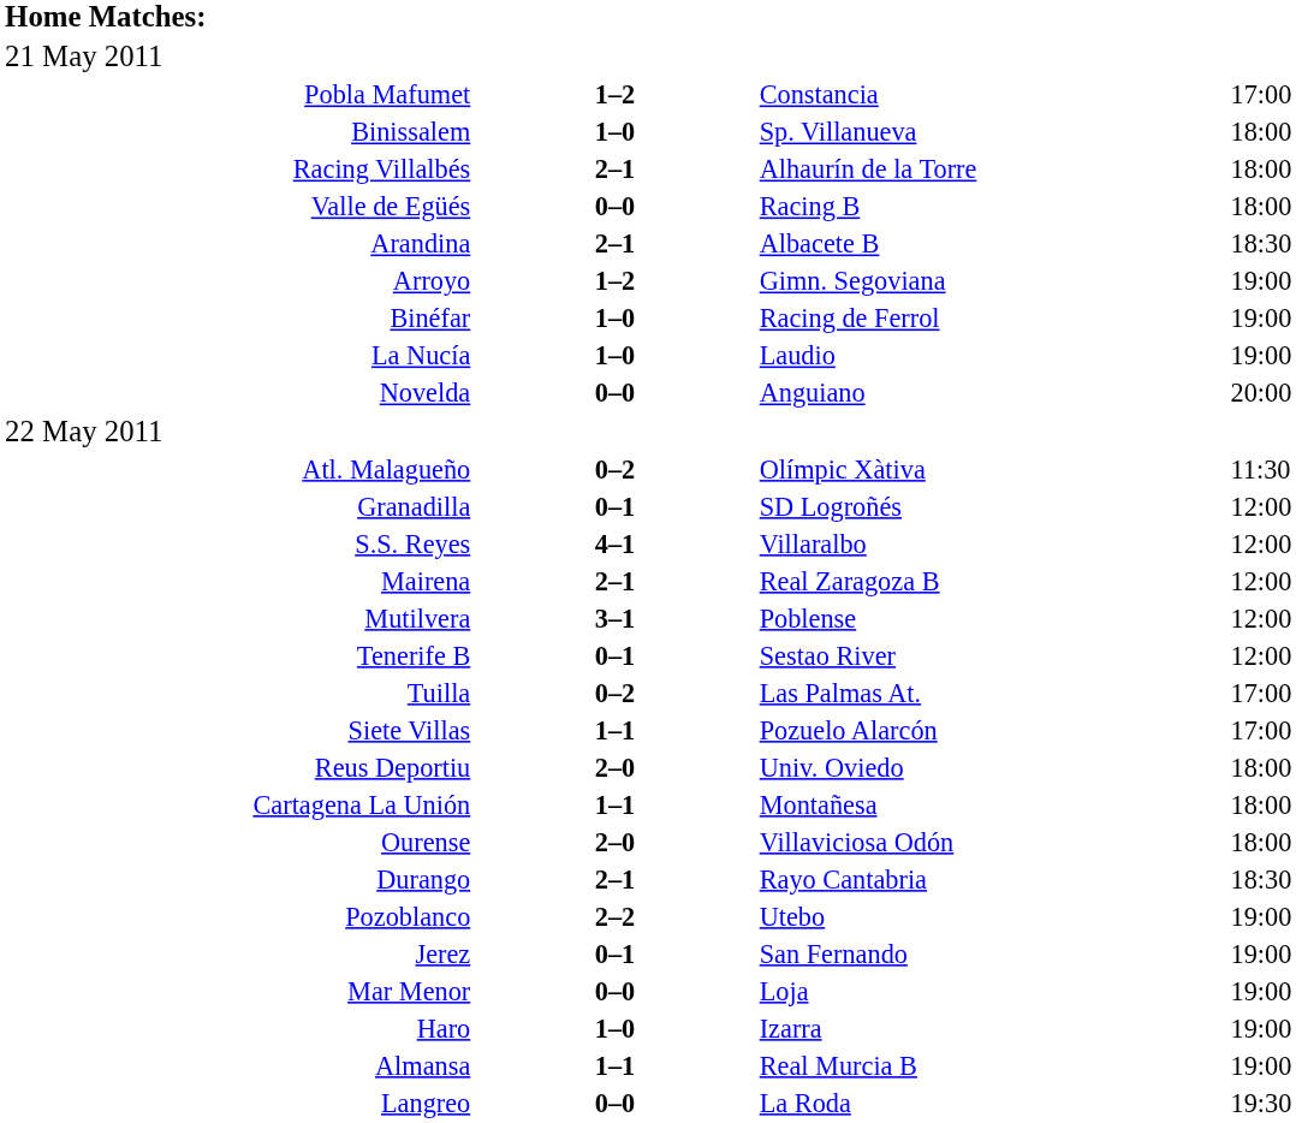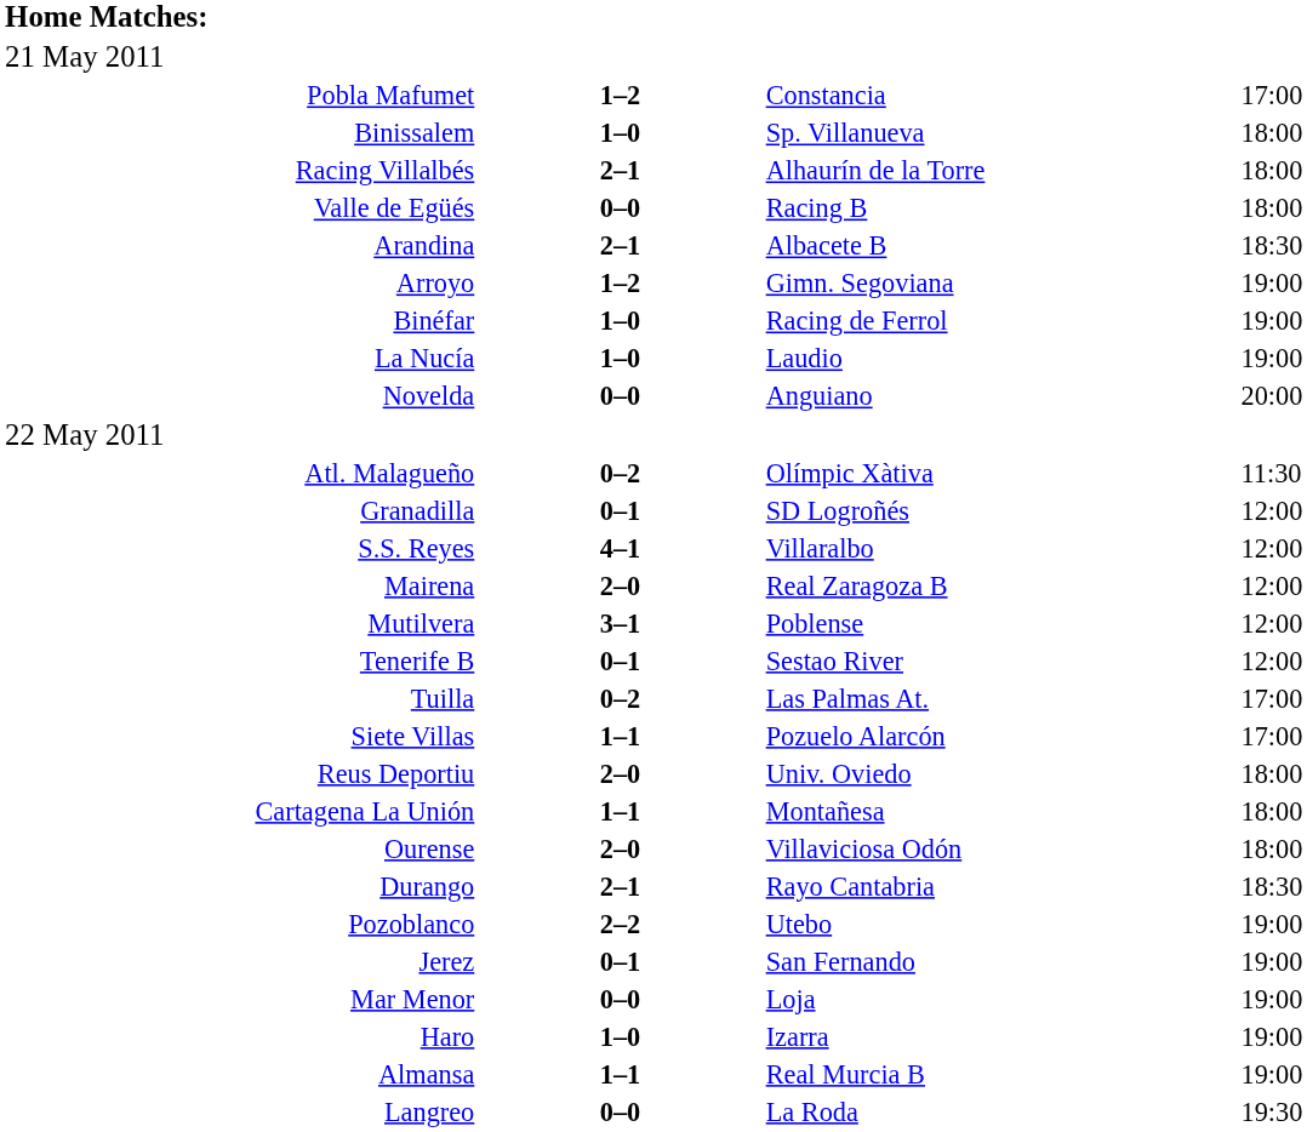Mairena | column 2: 2–1 -> 2–0
